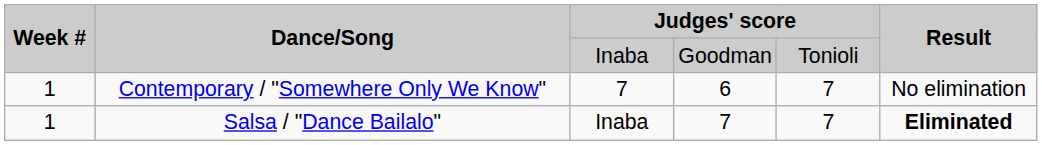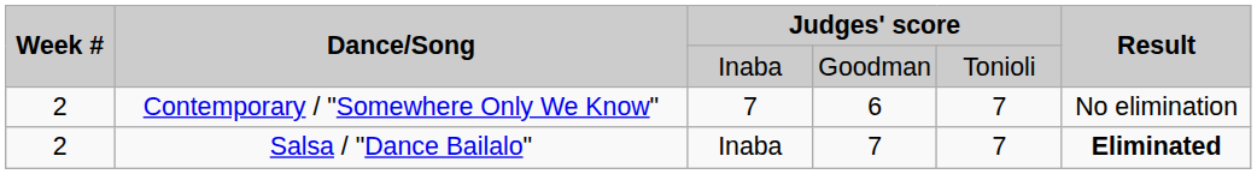Contemporary / "Somewhere Only We Know" | Week #: 1 -> 2
Salsa / "Dance Bailalo" | Week #: 1 -> 2
